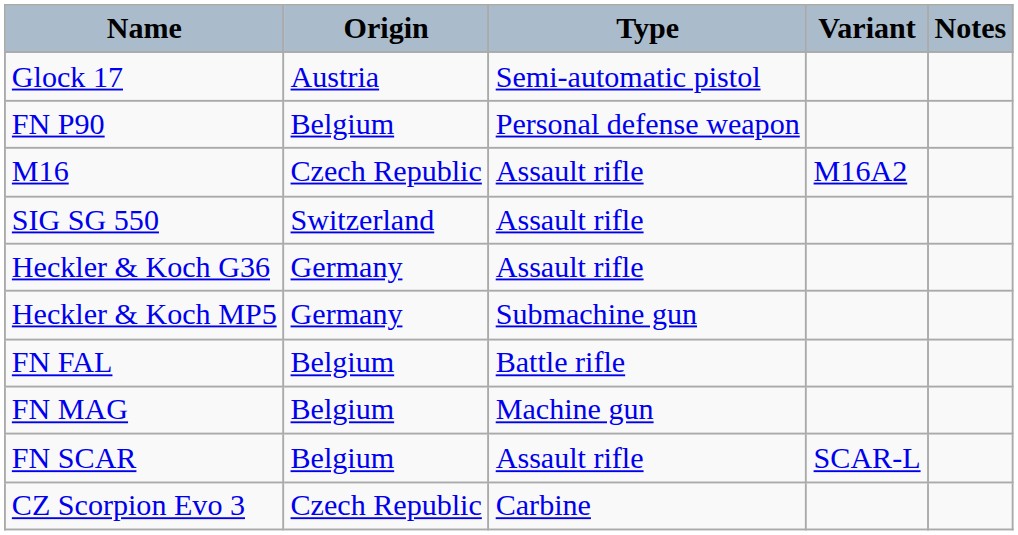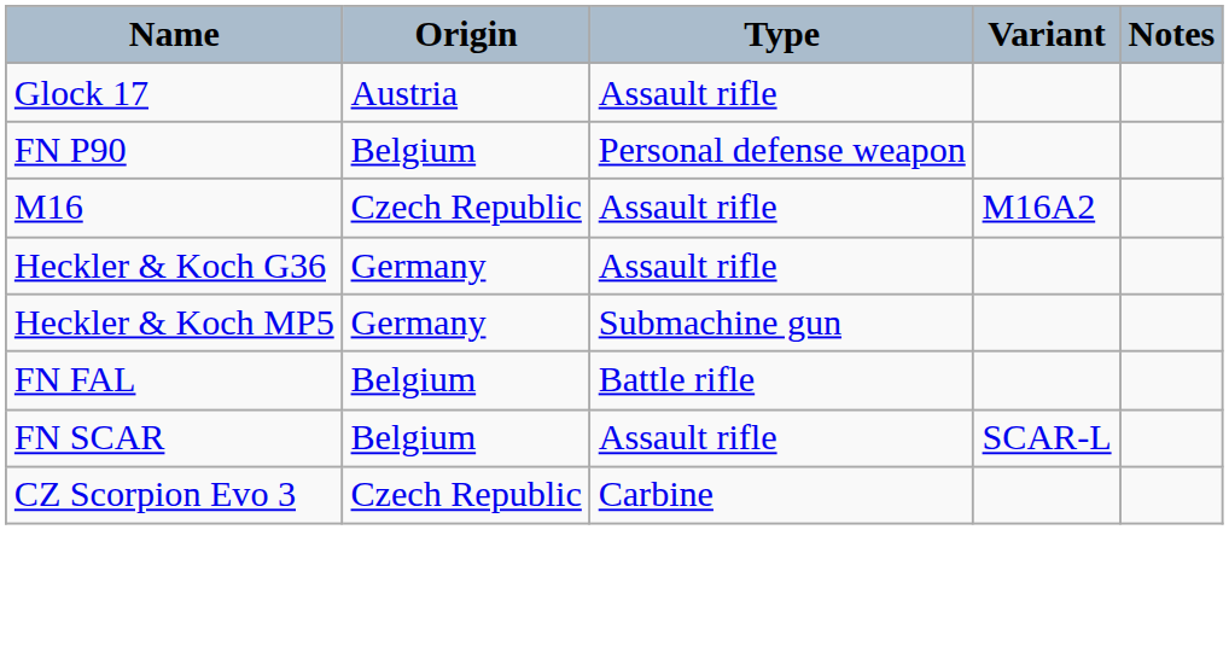Glock 17 | Type: Semi-automatic pistol -> Assault rifle
- row: SIG SG 550 | Switzerland | Assault rifle
- row: FN MAG | Belgium | Machine gun
